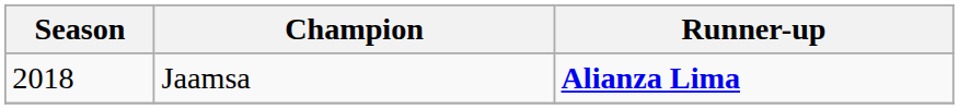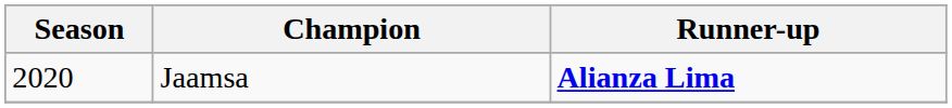Jaamsa | Season: 2018 -> 2020
